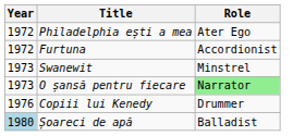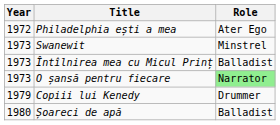- row: 1972 | Furtuna | Accordionist
+ row: 1973 | Întîlnirea mea cu Micul Prinț | Balladist
Copiii lui Kenedy | Year: 1976 -> 1979
Șoareci de apă | Year: lightblue background -> no background
